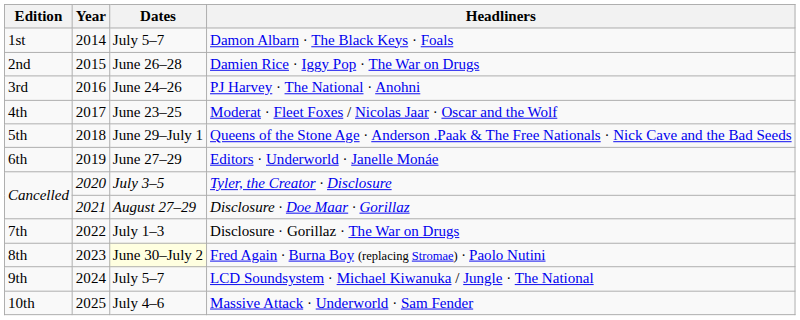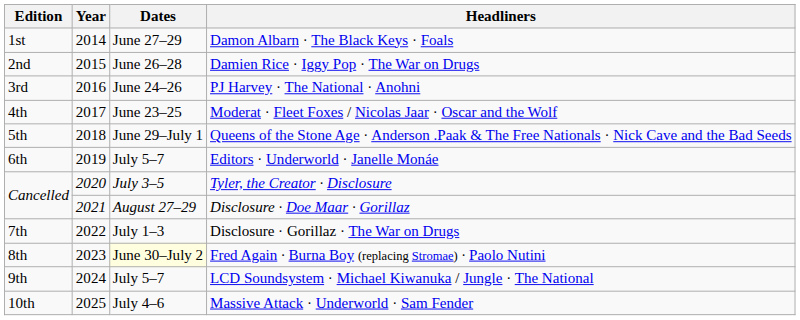Damon Albarn · The Black Keys · Foals | Dates: July 5–7 -> June 27–29
Editors · Underworld · Janelle Monáe | Dates: June 27–29 -> July 5–7
